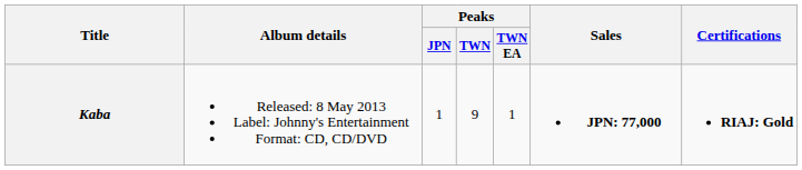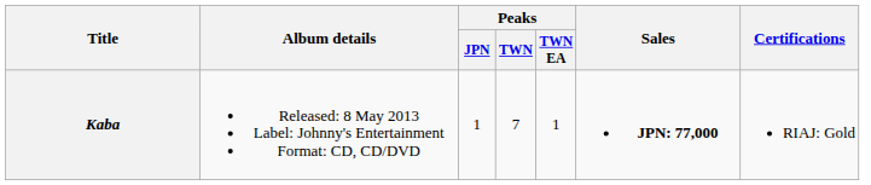Kaba | Peaks / TWN: 9 -> 7
Kaba | Certifications: bold -> normal
